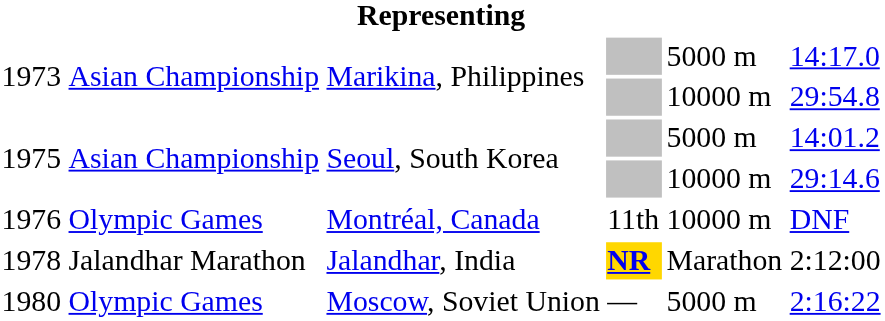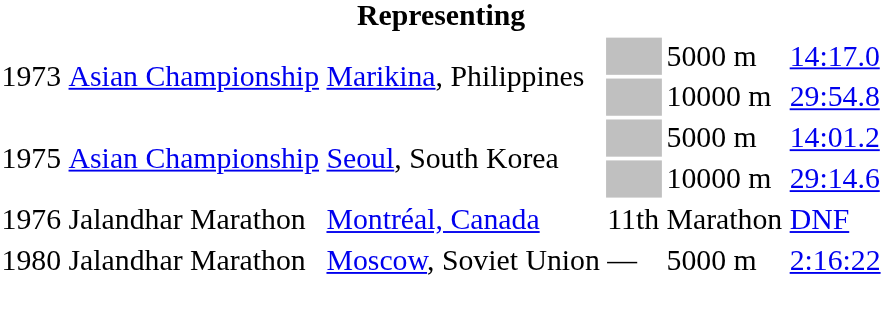1976 | column 2: Olympic Games -> Jalandhar Marathon
1976 | column 5: 10000 m -> Marathon
- row: 1978 | Jalandhar Marathon | Jalandhar, India | NR | Marathon | 2:12:00
1980 | column 2: Olympic Games -> Jalandhar Marathon
